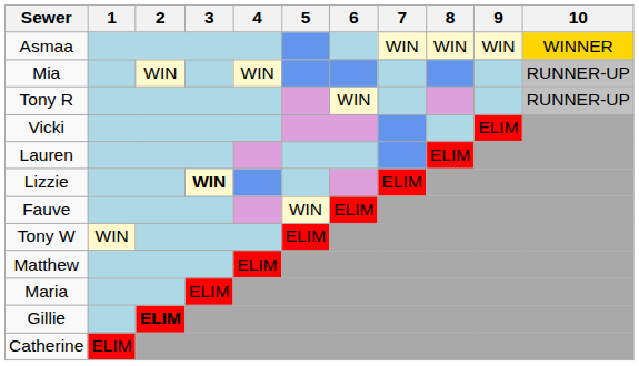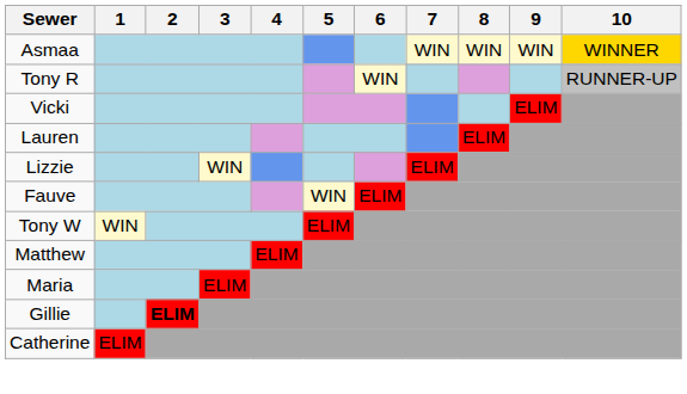- row: Mia | WIN | WIN | RUNNER-UP
Lizzie | 3: bold -> normal
